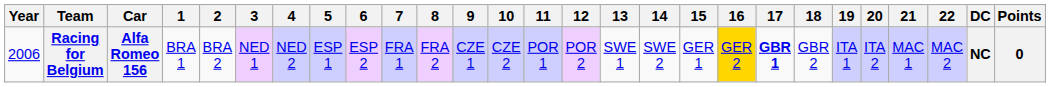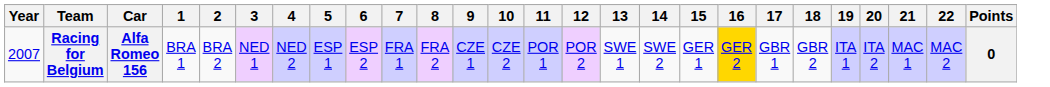- column: DC | NC
Racing for Belgium | Year: 2006 -> 2007
Racing for Belgium | 17: bold -> normal
